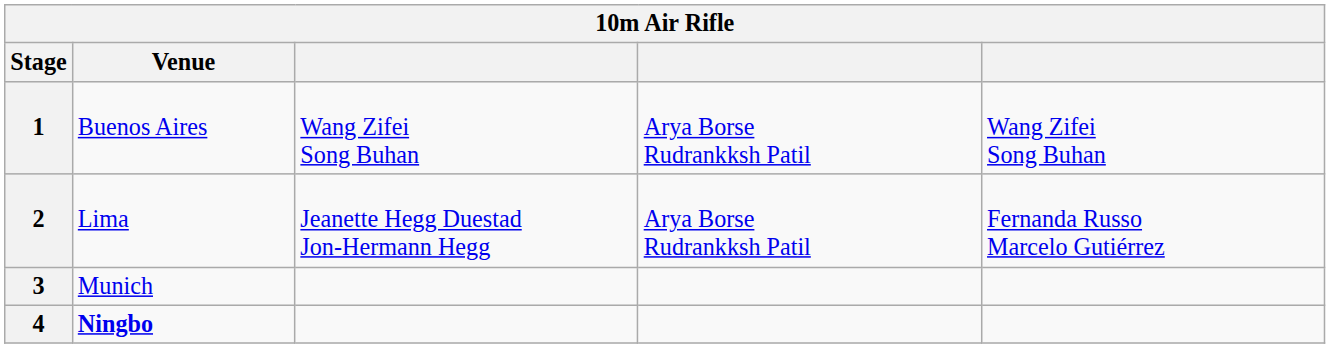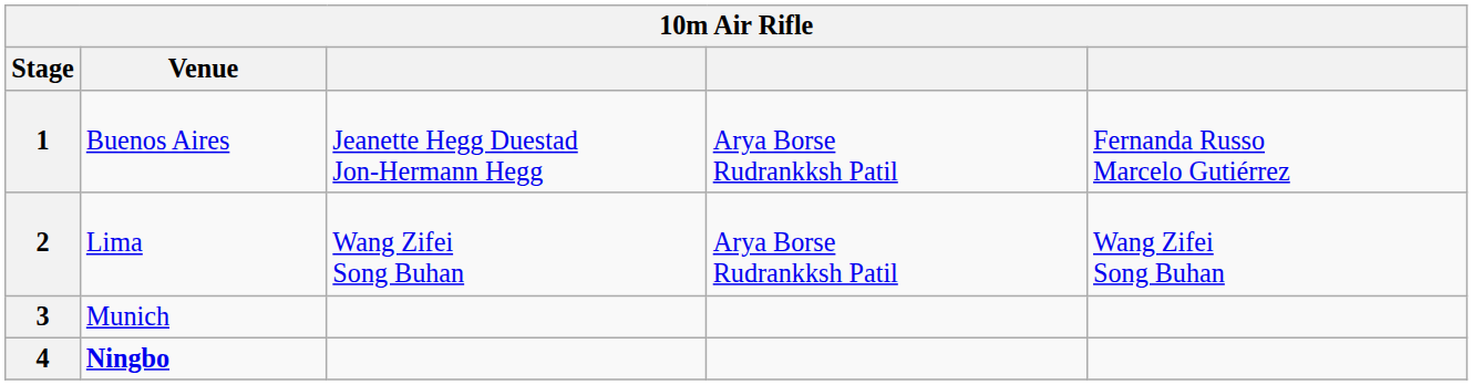1 | column 3: Wang Zifei Song Buhan -> Jeanette Hegg Duestad Jon-Hermann Hegg
1 | column 5: Wang Zifei Song Buhan -> Fernanda Russo Marcelo Gutiérrez
2 | column 3: Jeanette Hegg Duestad Jon-Hermann Hegg -> Wang Zifei Song Buhan
2 | column 5: Fernanda Russo Marcelo Gutiérrez -> Wang Zifei Song Buhan
